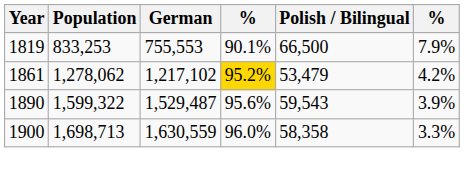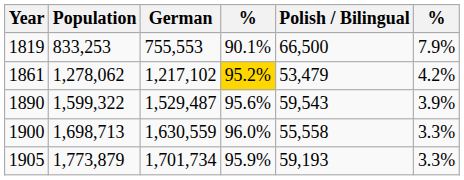1900 | Polish / Bilingual: 58,358 -> 55,558
+ row: 1905 | 1,773,879 | 1,701,734 | 95.9% | 59,193 | 3.3%
